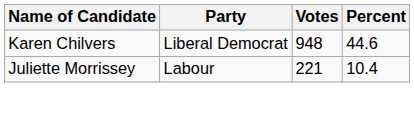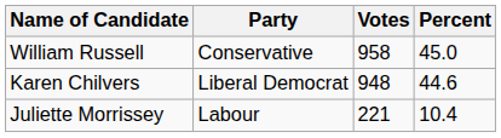+ row: William Russell | Conservative | 958 | 45.0
